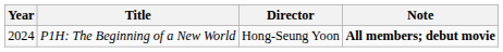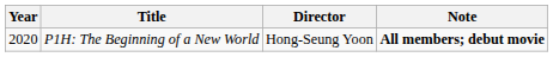P1H: The Beginning of a New World | Year: 2024 -> 2020
